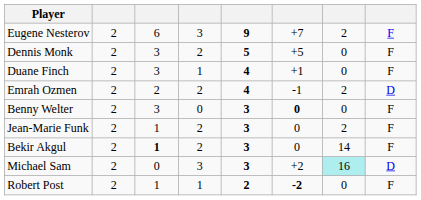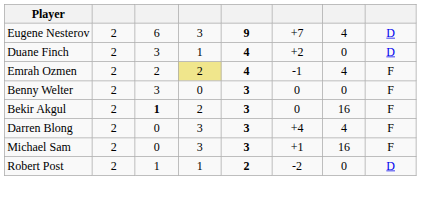Eugene Nesterov | column 7: 2 -> 4
Eugene Nesterov | column 8: F -> D
- row: Dennis Monk | 2 | 3 | 2 | 5 | +5 | 0 | F
Duane Finch | column 6: +1 -> +2
Duane Finch | column 8: F -> D
Emrah Ozmen | column 4: no background -> khaki background
Emrah Ozmen | column 7: 2 -> 4
Emrah Ozmen | column 8: D -> F
Benny Welter | column 6: bold -> normal
- row: Jean-Marie Funk | 2 | 1 | 2 | 3 | 0 | 2 | F
Bekir Akgul | column 7: 14 -> 16
+ row: Darren Blong | 2 | 0 | 3 | 3 | +4 | 4 | F
Michael Sam | column 6: +2 -> +1
Michael Sam | column 7: paleturquoise background -> no background
Michael Sam | column 8: D -> F
Robert Post | column 6: bold -> normal
Robert Post | column 8: F -> D
